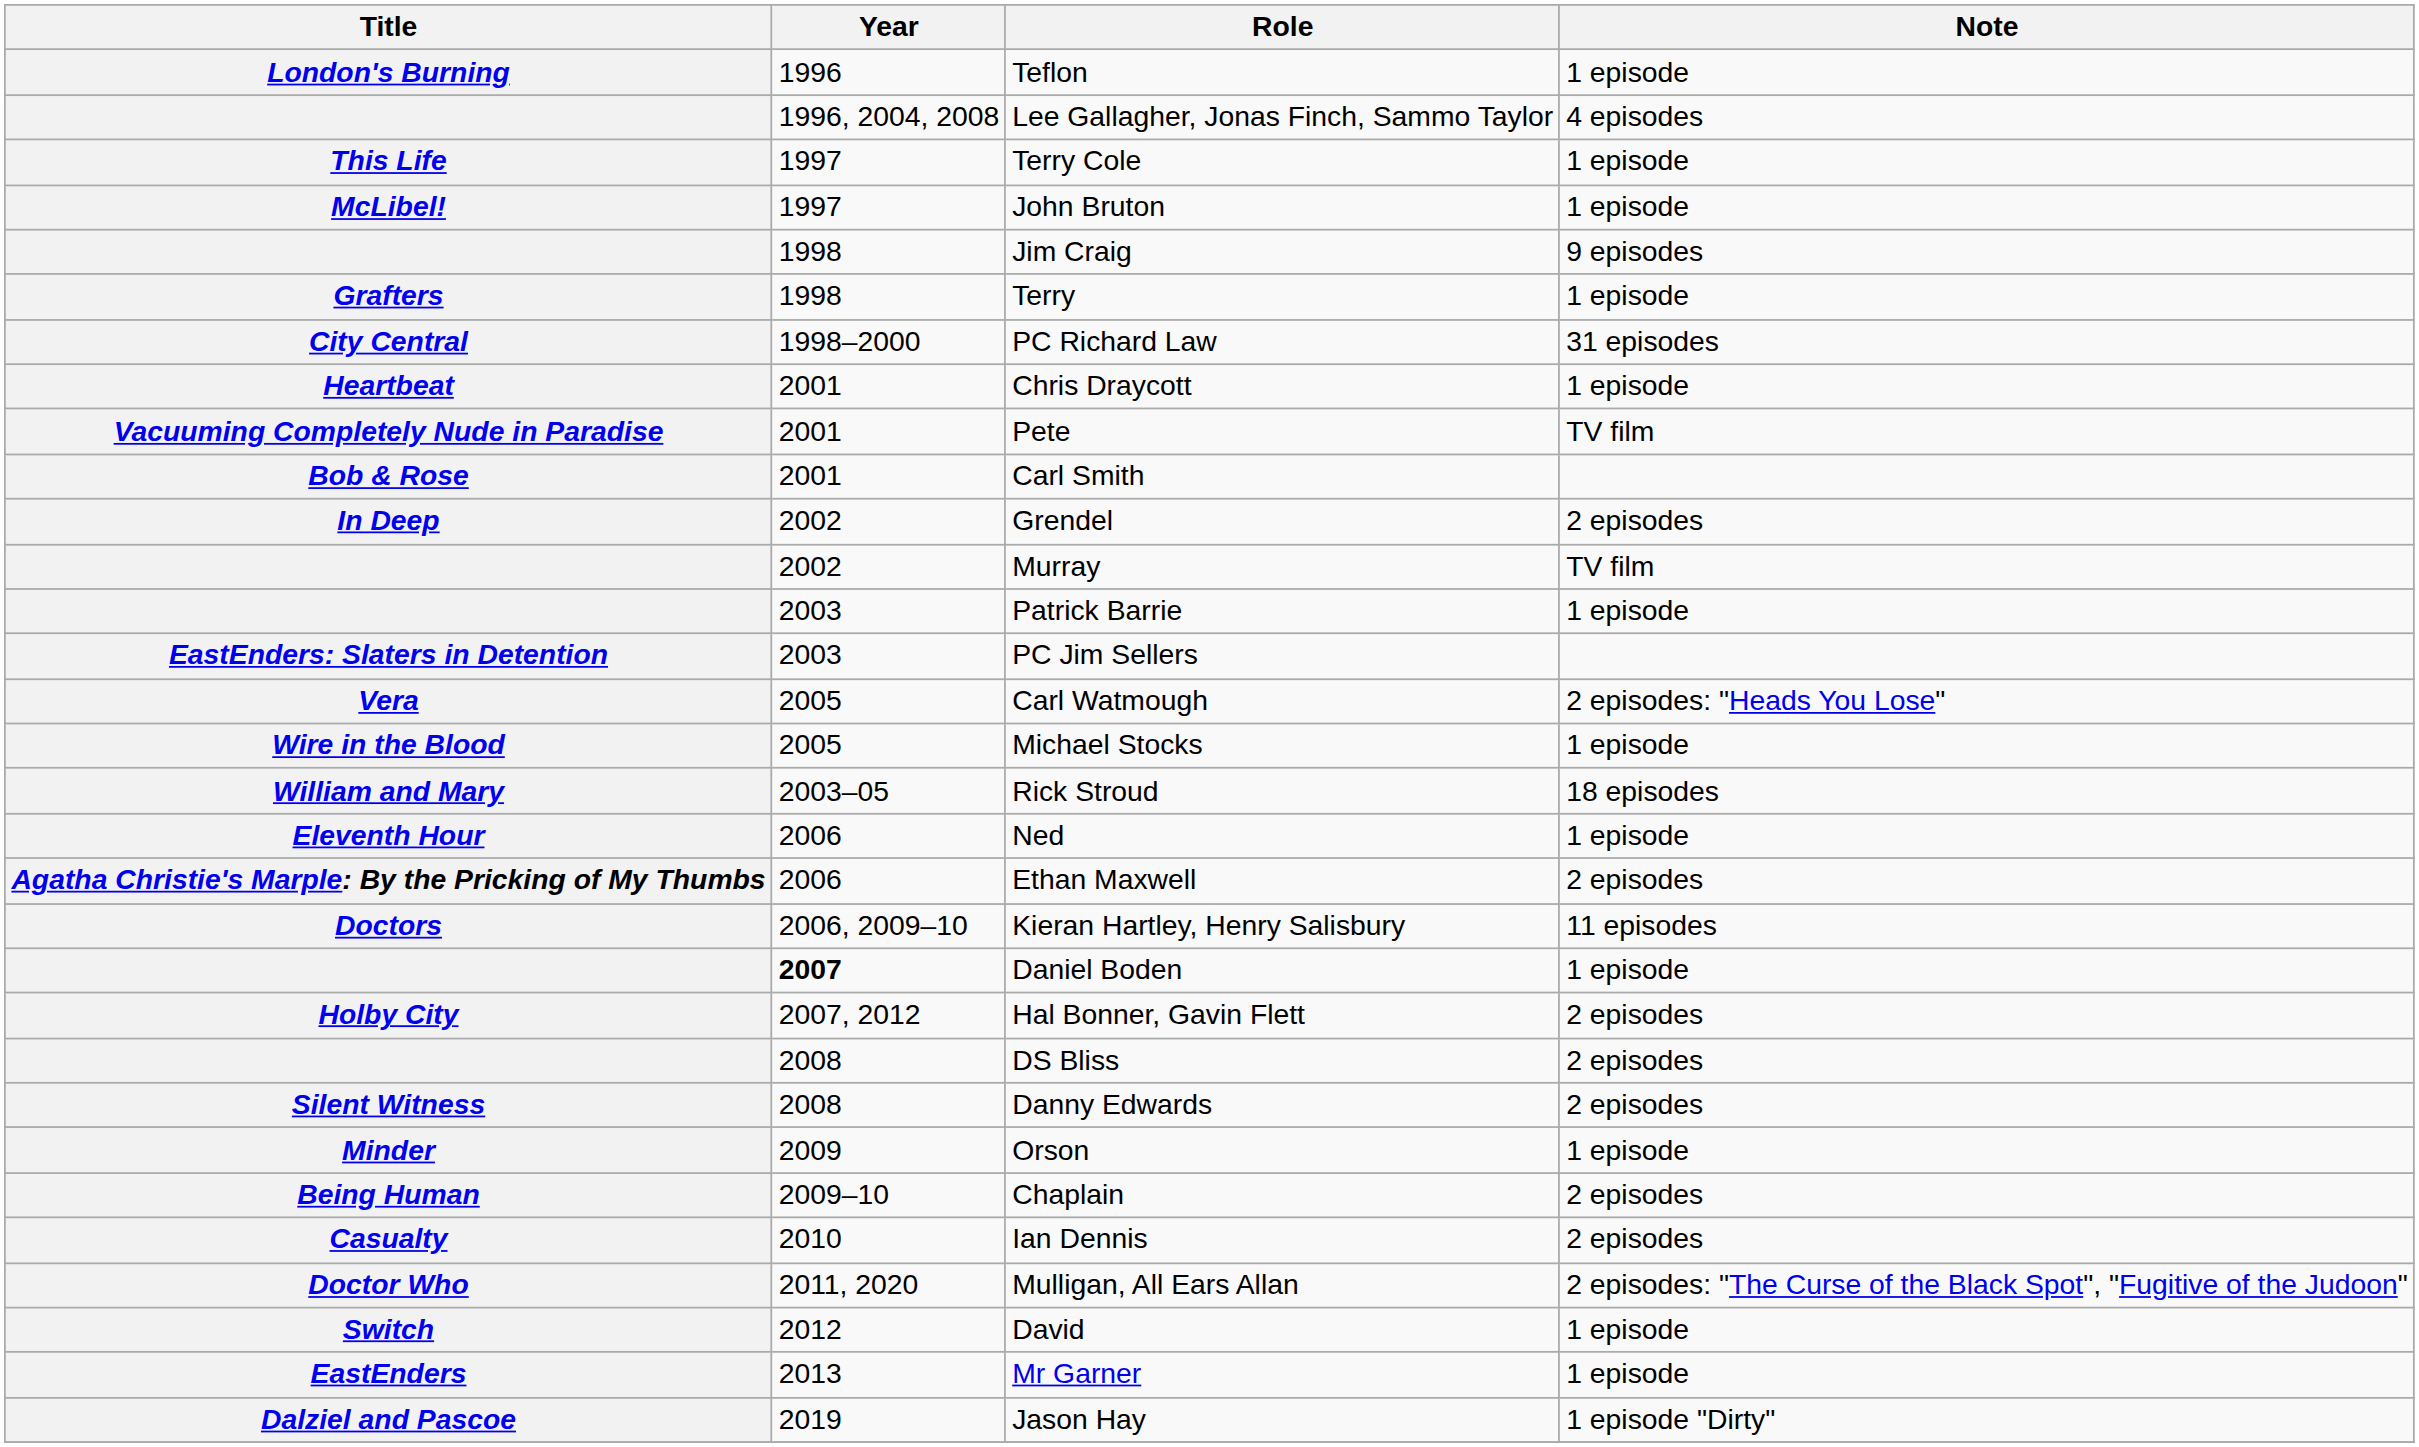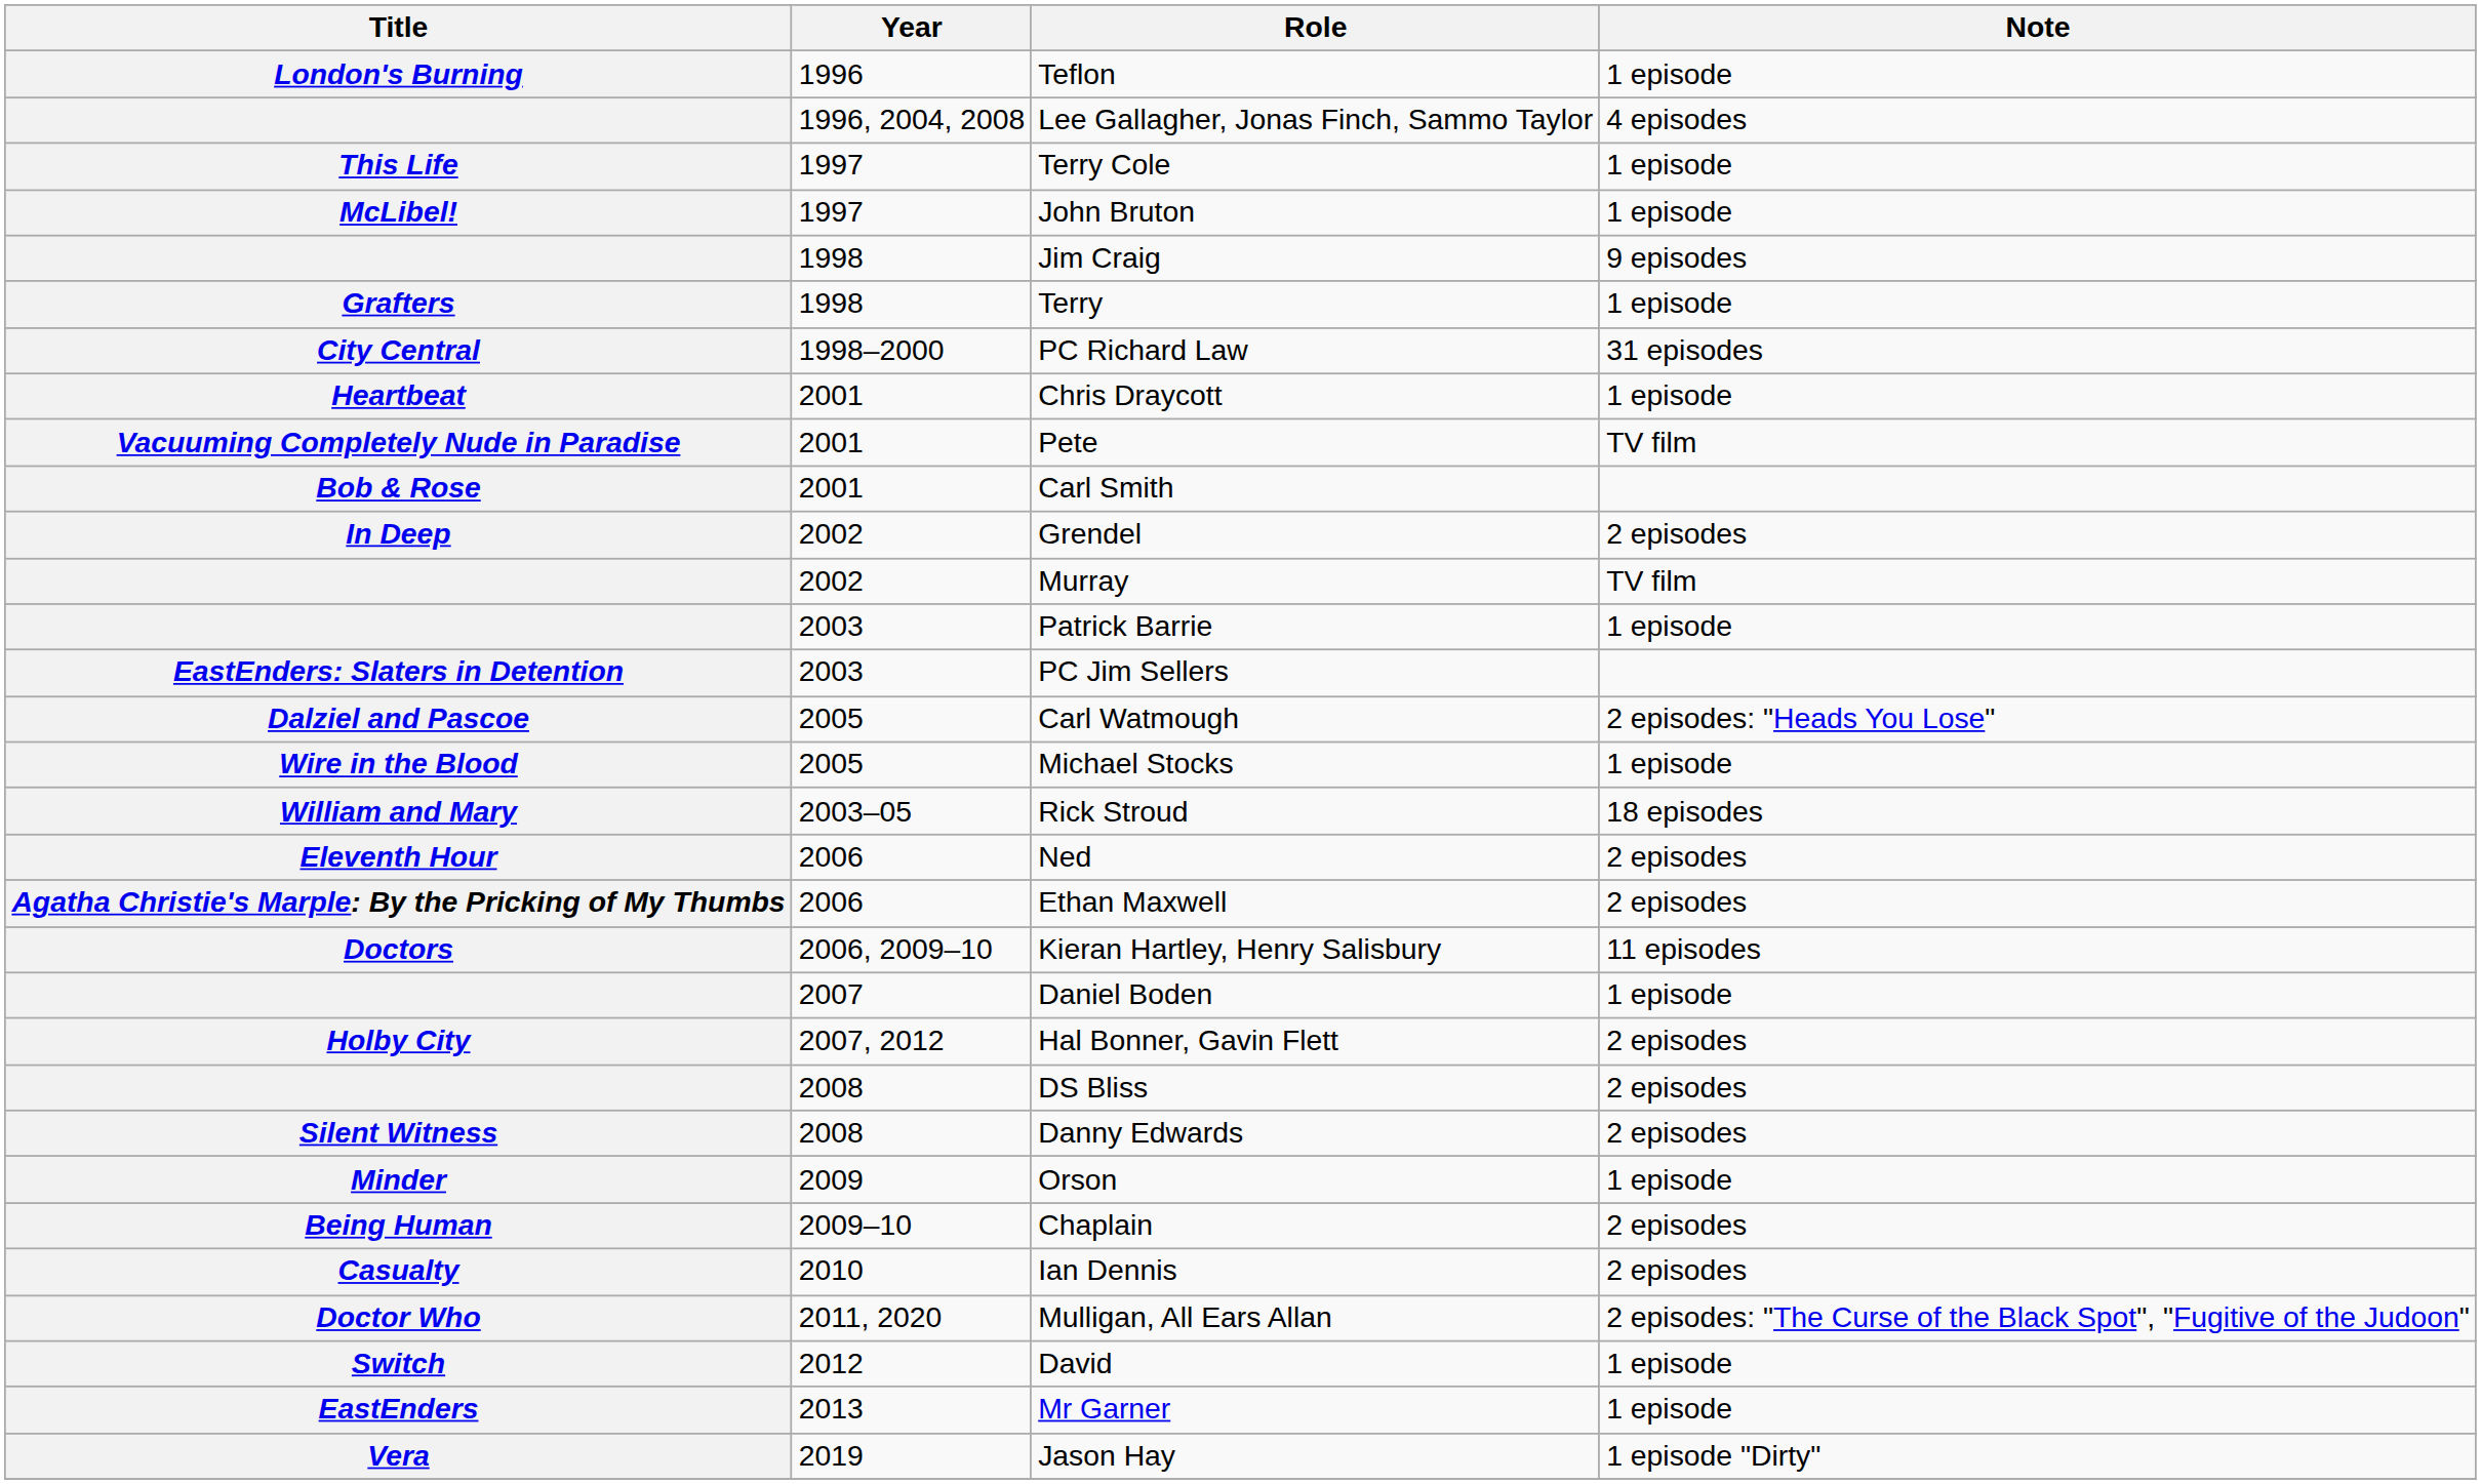Carl Watmough | Title: Vera -> Dalziel and Pascoe
Ned | Note: 1 episode -> 2 episodes
Daniel Boden | Year: bold -> normal
Jason Hay | Title: Dalziel and Pascoe -> Vera
